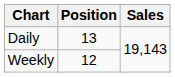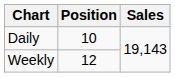Daily | Position: 13 -> 10
